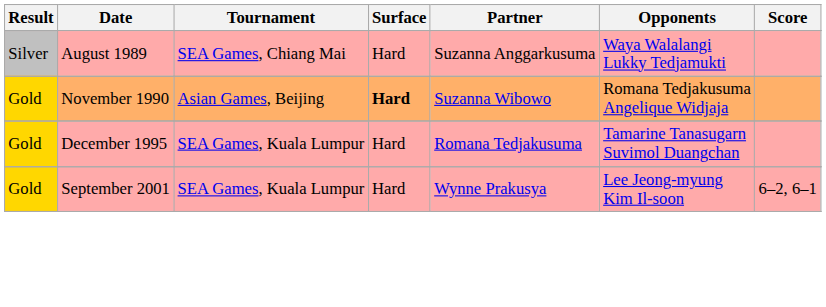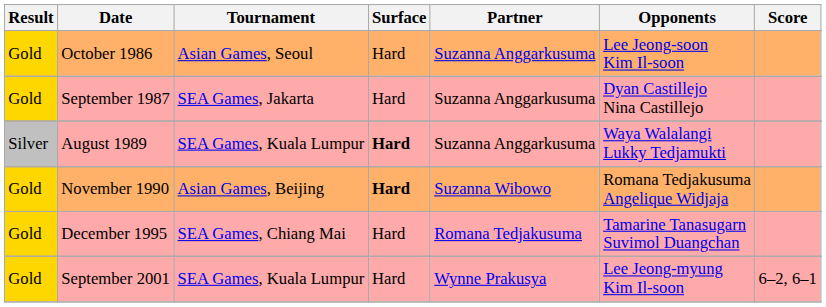+ row: Gold | October 1986 | Asian Games, Seoul | Hard | Suzanna Anggarkusuma | Lee Jeong-soon Kim Il-soon
+ row: Gold | September 1987 | SEA Games, Jakarta | Hard | Suzanna Anggarkusuma | Dyan Castillejo Nina Castillejo
August 1989 | Tournament: SEA Games, Chiang Mai -> SEA Games, Kuala Lumpur
August 1989 | Surface: normal -> bold
December 1995 | Tournament: SEA Games, Kuala Lumpur -> SEA Games, Chiang Mai
